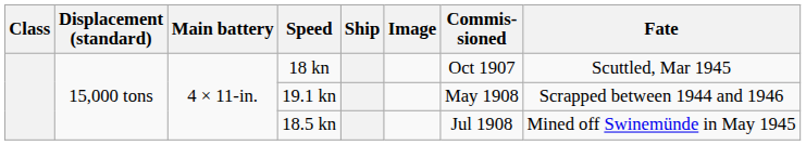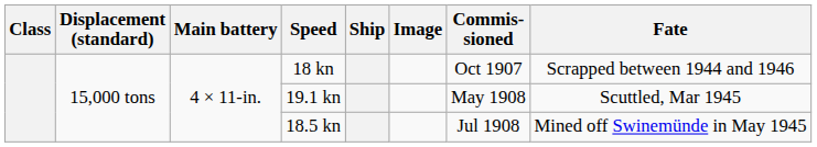18 kn | Fate: Scuttled, Mar 1945 -> Scrapped between 1944 and 1946
19.1 kn | Fate: Scrapped between 1944 and 1946 -> Scuttled, Mar 1945
